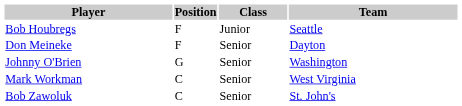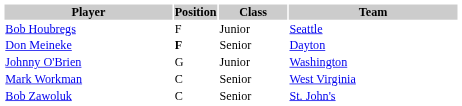Don Meineke | Position: normal -> bold
Johnny O'Brien | Class: Senior -> Junior
